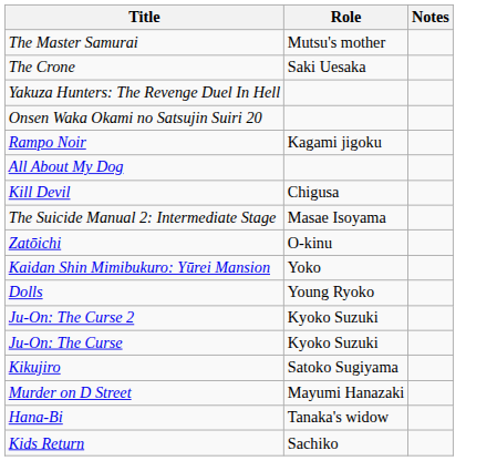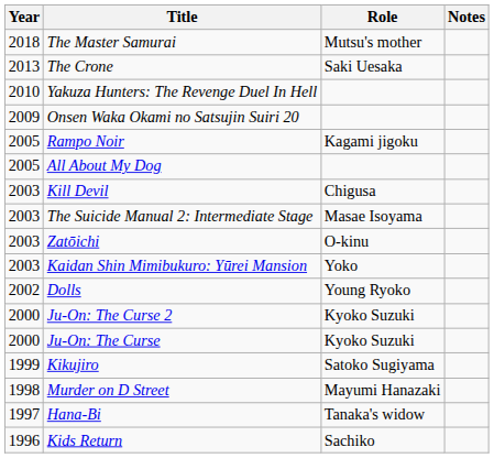+ column: Year | 2018 | 2013 | 2010 | 2009 | 2005 | 2005 | 2003 | 2003 | 2003 | 2003 | 2002 | 2000 | 2000 | 1999 | 1998 | 1997 | 1996
